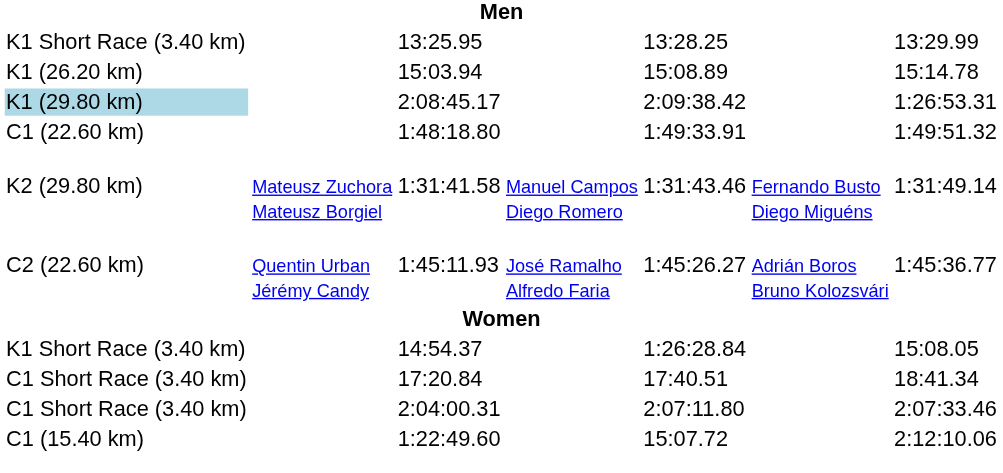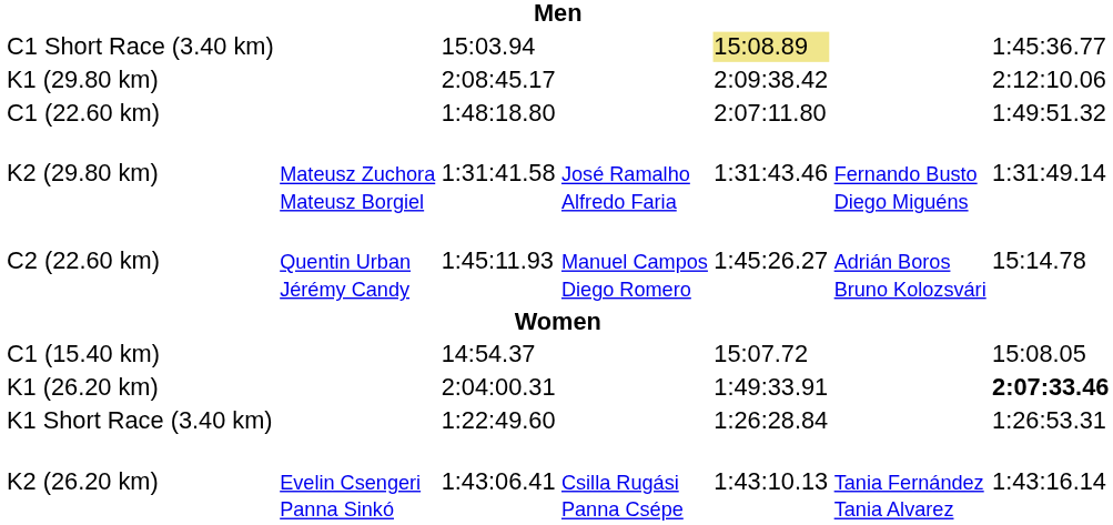- row: K1 Short Race (3.40 km) | 13:25.95 | 13:28.25 | 13:29.99
15:03.94 | column 1: K1 (26.20 km) -> C1 Short Race (3.40 km)
15:03.94 | column 5: no background -> khaki background
15:03.94 | column 7: 15:14.78 -> 1:45:36.77
2:08:45.17 | column 1: lightblue background -> no background
2:08:45.17 | column 7: 1:26:53.31 -> 2:12:10.06
1:48:18.80 | column 5: 1:49:33.91 -> 2:07:11.80
1:31:41.58 | column 4: Manuel Campos Diego Romero -> José Ramalho Alfredo Faria
1:45:11.93 | column 4: José Ramalho Alfredo Faria -> Manuel Campos Diego Romero
1:45:11.93 | column 7: 1:45:36.77 -> 15:14.78
14:54.37 | column 1: K1 Short Race (3.40 km) -> C1 (15.40 km)
14:54.37 | column 5: 1:26:28.84 -> 15:07.72
- row: C1 Short Race (3.40 km) | 17:20.84 | 17:40.51 | 18:41.34
2:04:00.31 | column 1: C1 Short Race (3.40 km) -> K1 (26.20 km)
2:04:00.31 | column 5: 2:07:11.80 -> 1:49:33.91
2:04:00.31 | column 7: normal -> bold
1:22:49.60 | column 1: C1 (15.40 km) -> K1 Short Race (3.40 km)
1:22:49.60 | column 5: 15:07.72 -> 1:26:28.84
1:22:49.60 | column 7: 2:12:10.06 -> 1:26:53.31
+ row: K2 (26.20 km) | Evelin Csengeri Panna Sinkó | 1:43:06.41 | Csilla Rugási Panna Csépe | 1:43:10.13 | Tania Fernández Tania Alvarez | 1:43:16.14
